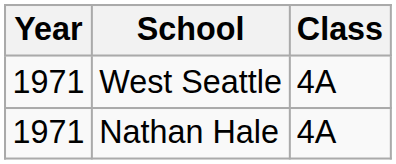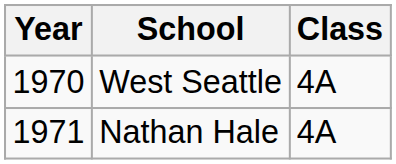West Seattle | Year: 1971 -> 1970
